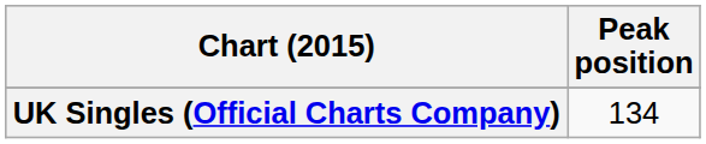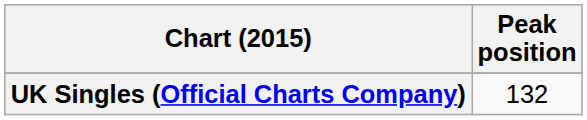UK Singles (Official Charts Company) | Peak position: 134 -> 132
